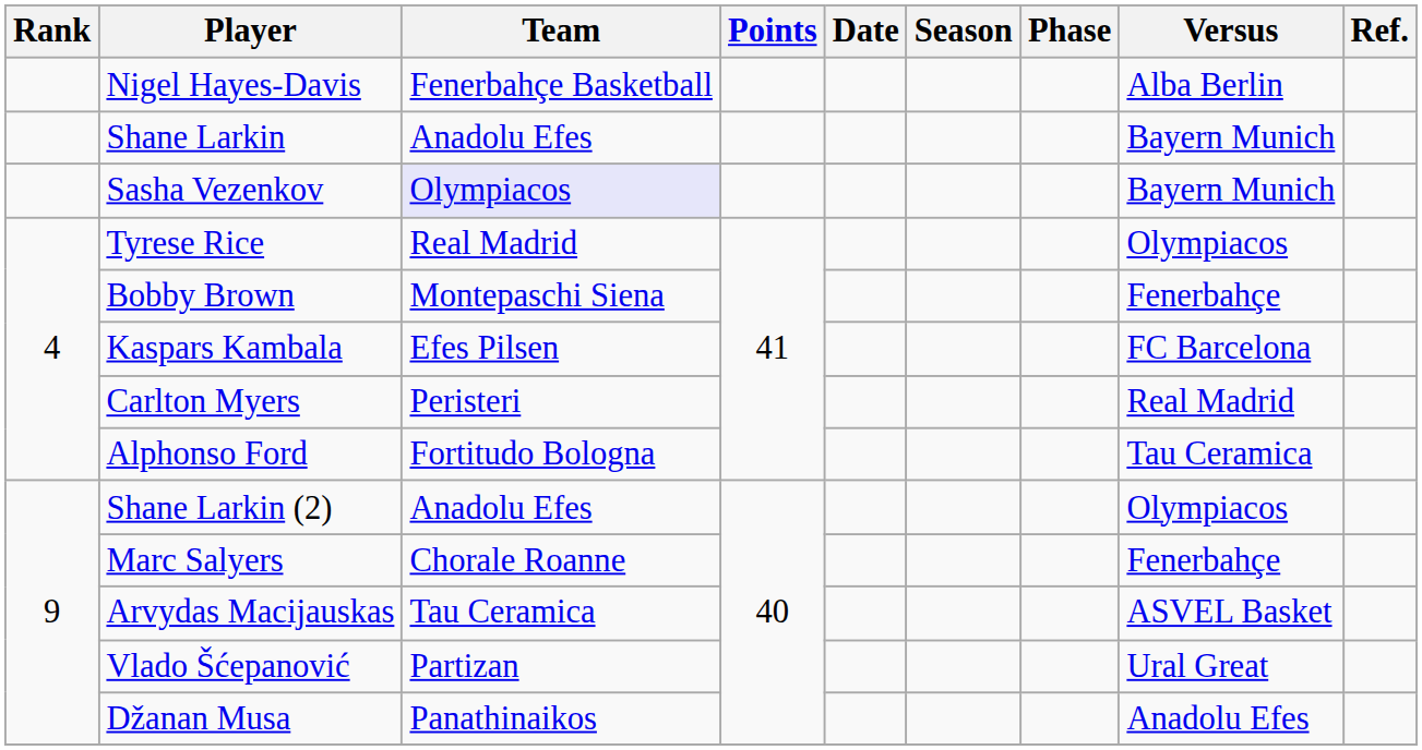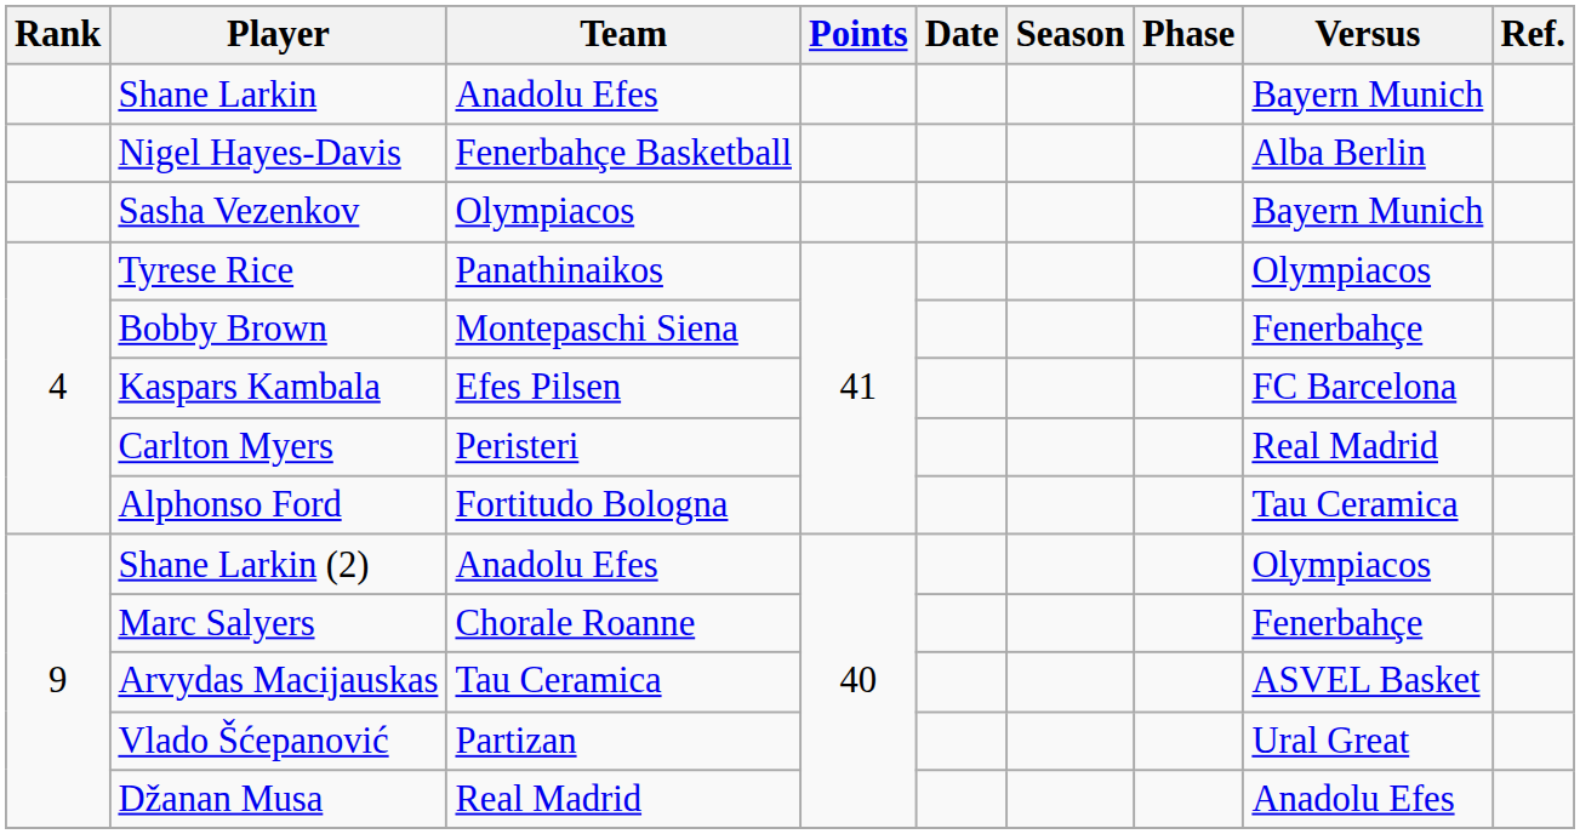rows swapped: Nigel Hayes-Davis <-> Shane Larkin
Sasha Vezenkov | Team: lavender background -> no background
Tyrese Rice | Team: Real Madrid -> Panathinaikos
Džanan Musa | Team: Panathinaikos -> Real Madrid
